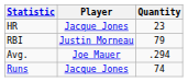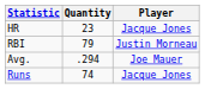columns swapped: Player <-> Quantity
